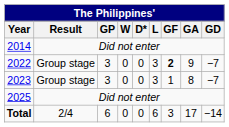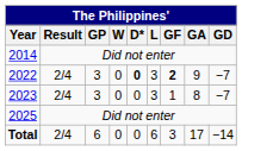2022 | Result: Group stage -> 2/4
2022 | D*: normal -> bold
2023 | Result: Group stage -> 2/4
